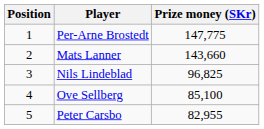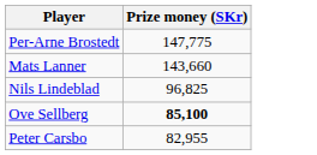- column: Position | 1 | 2 | 3 | 4 | 5
Ove Sellberg | Prize money (SKr): normal -> bold
